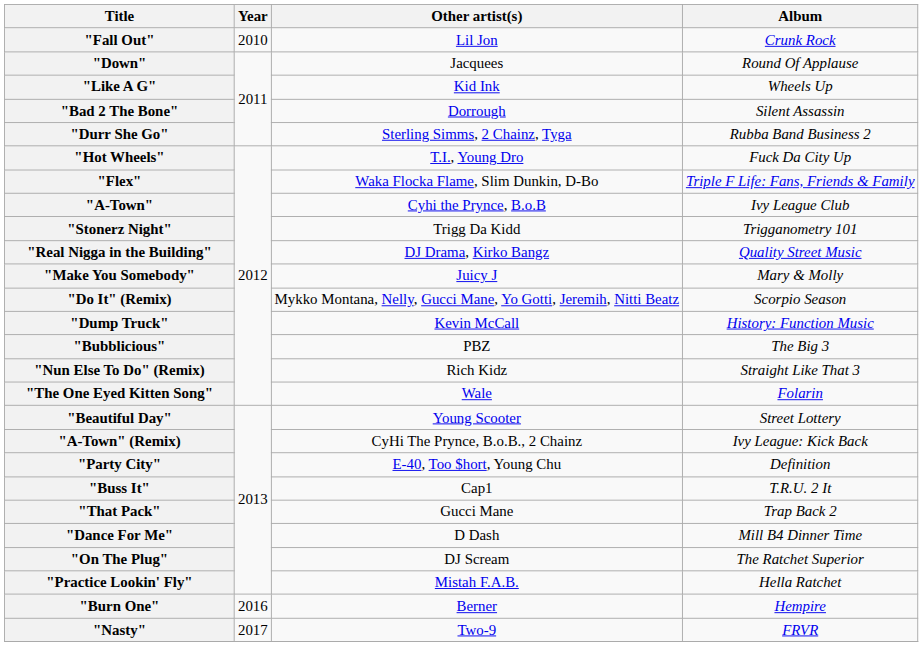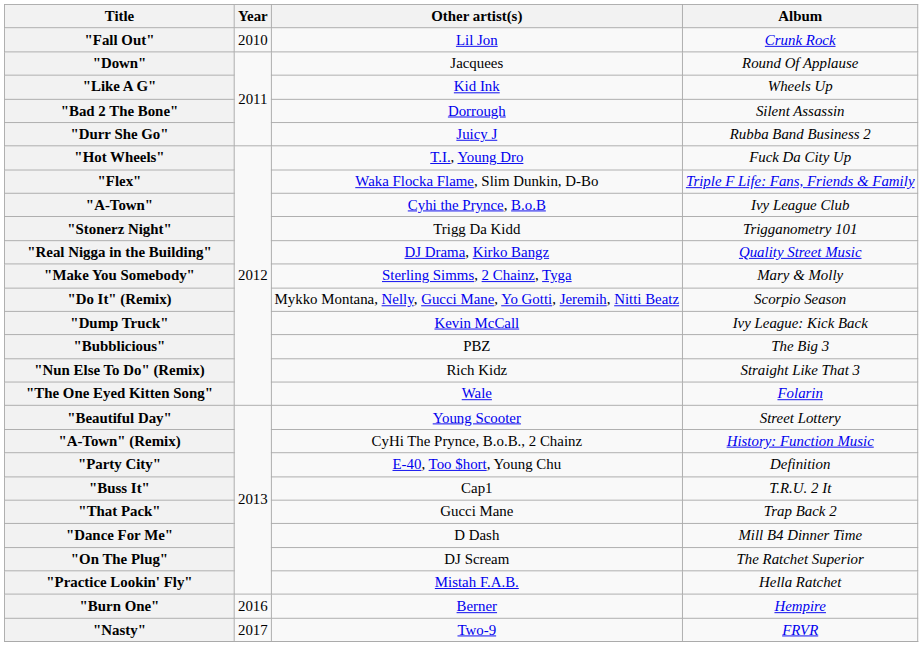"Durr She Go" | Other artist(s): Sterling Simms, 2 Chainz, Tyga -> Juicy J
"Make You Somebody" | Other artist(s): Juicy J -> Sterling Simms, 2 Chainz, Tyga
"Dump Truck" | Album: History: Function Music -> Ivy League: Kick Back
"A-Town" (Remix) | Album: Ivy League: Kick Back -> History: Function Music
